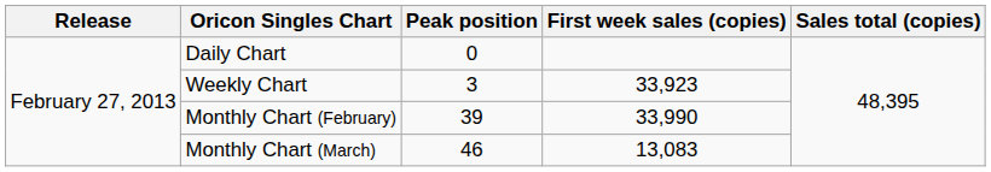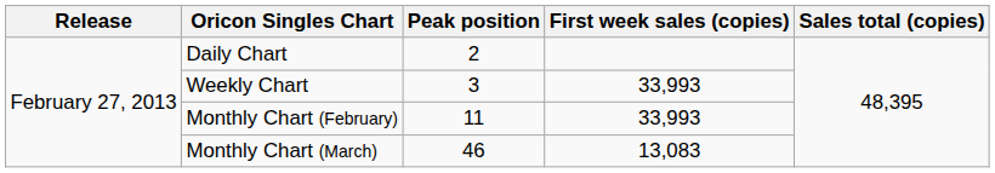Daily Chart | Peak position: 0 -> 2
Weekly Chart | First week sales (copies): 33,923 -> 33,993
Monthly Chart (February) | Peak position: 39 -> 11
Monthly Chart (February) | First week sales (copies): 33,990 -> 33,993
